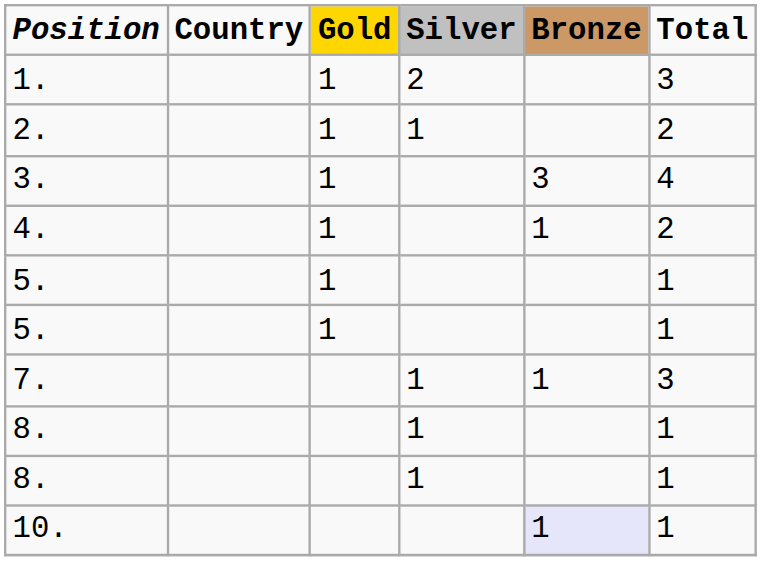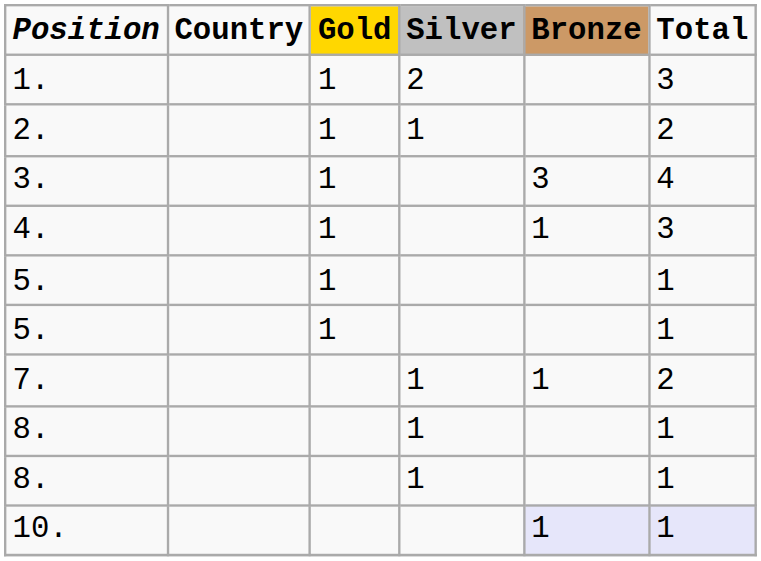4. | Total: 2 -> 3
7. | Total: 3 -> 2
10. | Total: no background -> lavender background
